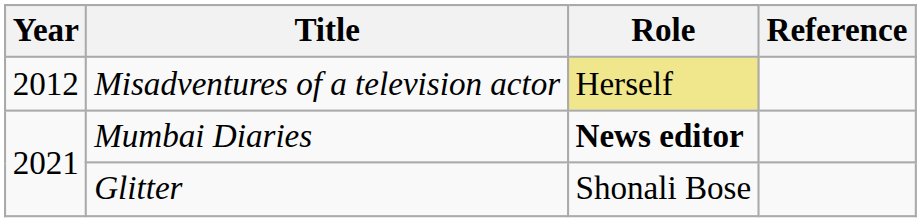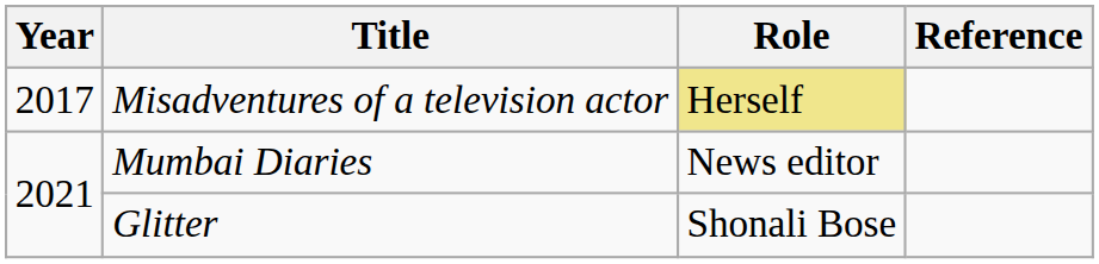Misadventures of a television actor | Year: 2012 -> 2017
Mumbai Diaries | Role: bold -> normal
